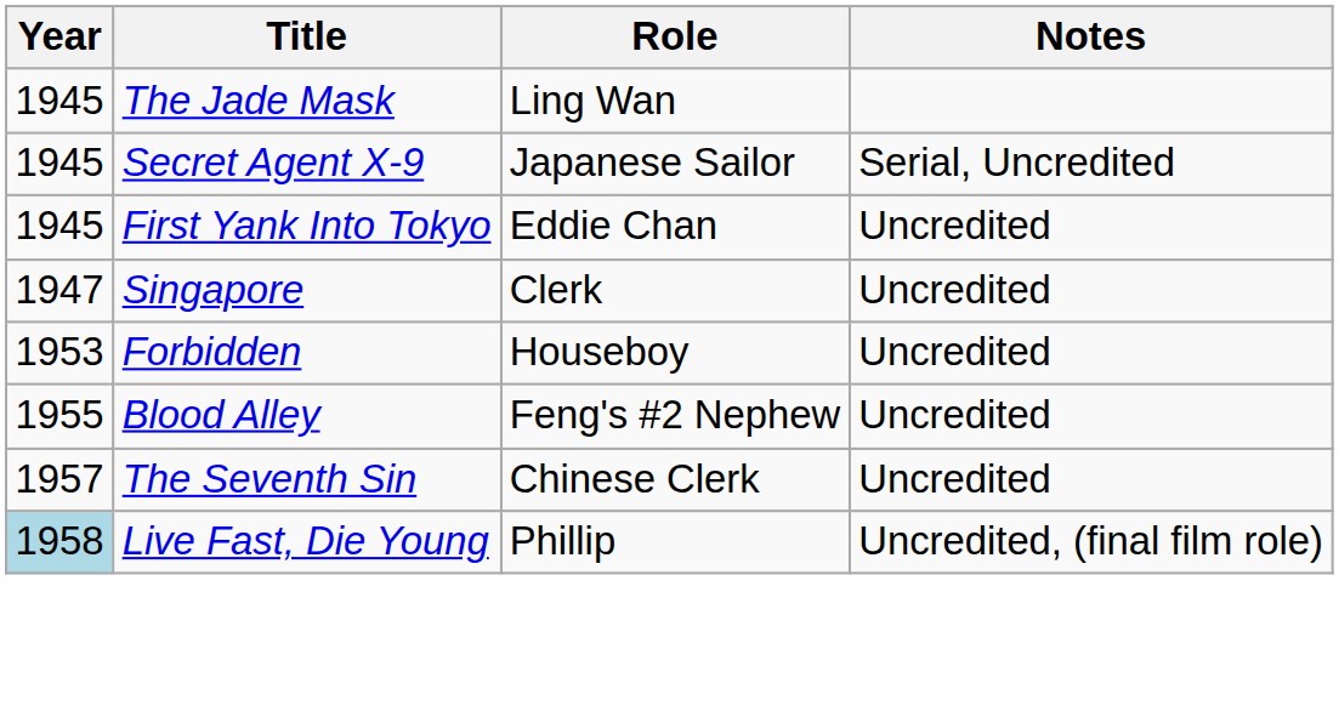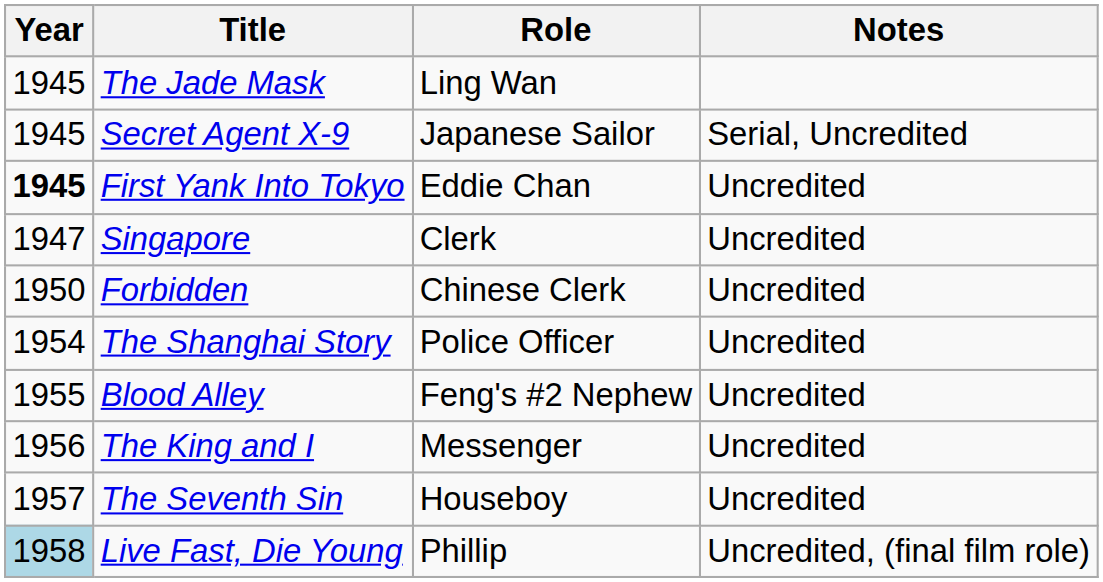First Yank Into Tokyo | Year: normal -> bold
Forbidden | Year: 1953 -> 1950
Forbidden | Role: Houseboy -> Chinese Clerk
+ row: 1954 | The Shanghai Story | Police Officer | Uncredited
+ row: 1956 | The King and I | Messenger | Uncredited
The Seventh Sin | Role: Chinese Clerk -> Houseboy
